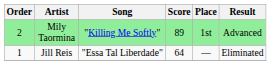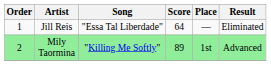rows swapped: Jill Reis <-> Mily Taormina
